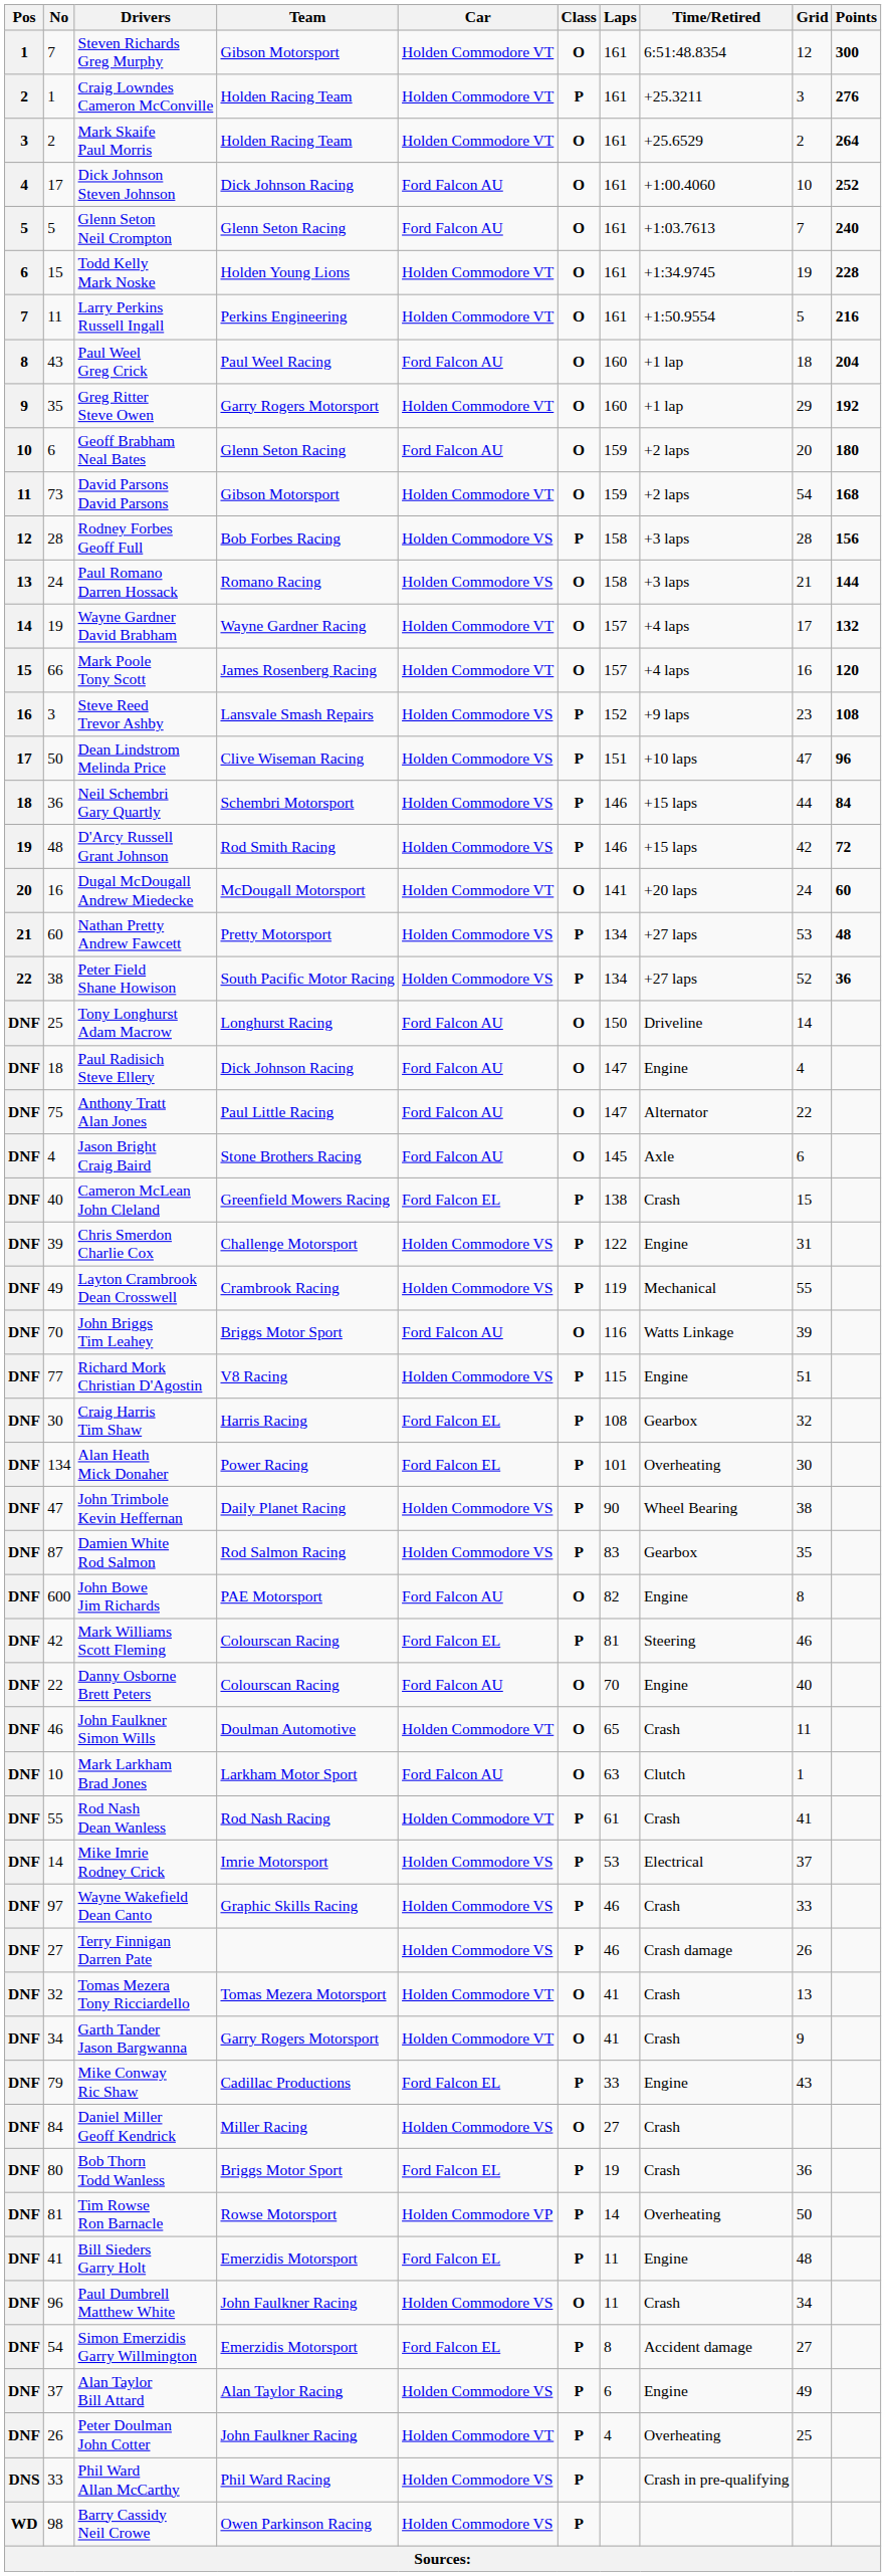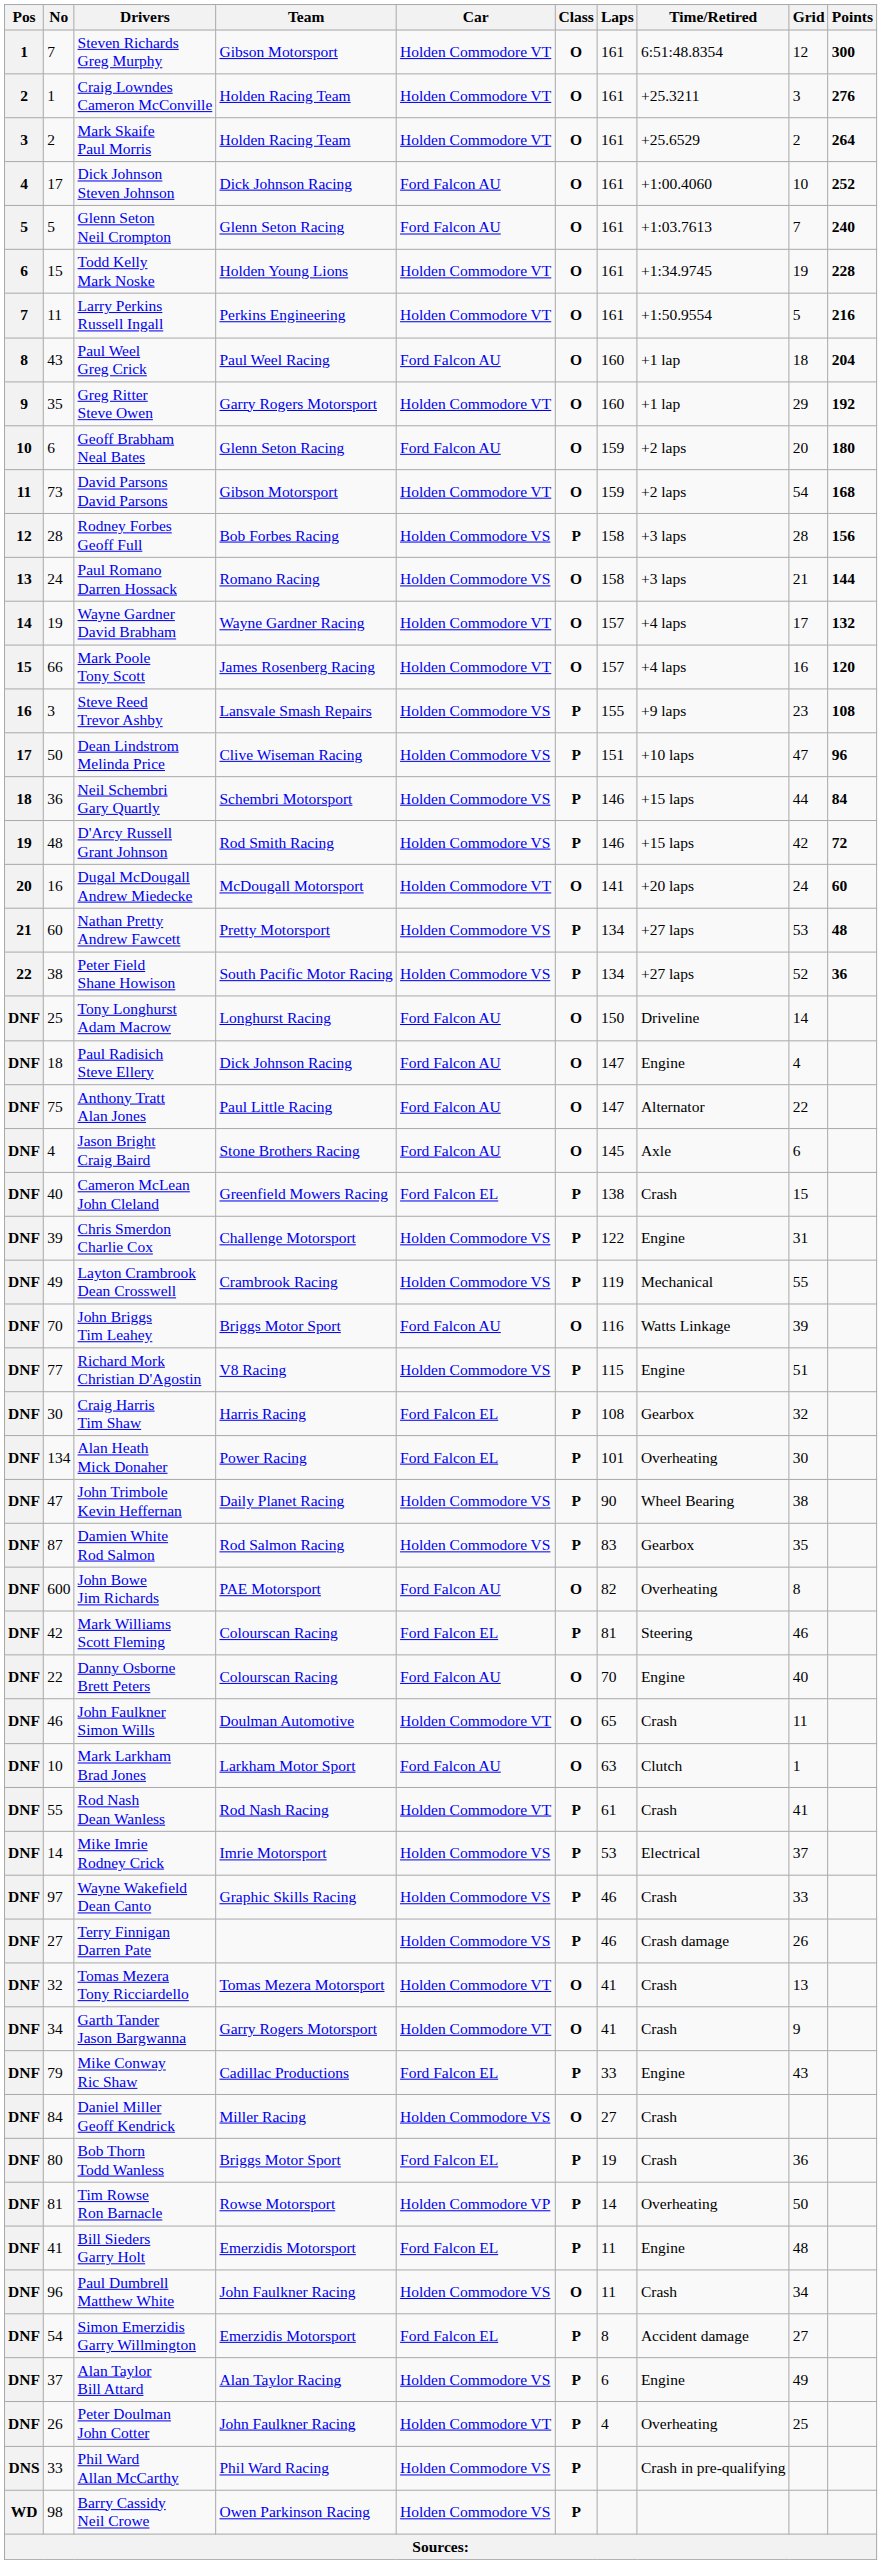Craig Lowndes Cameron McConville | Class: P -> O
Steve Reed Trevor Ashby | Laps: 152 -> 155
John Bowe Jim Richards | Time/Retired: Engine -> Overheating
